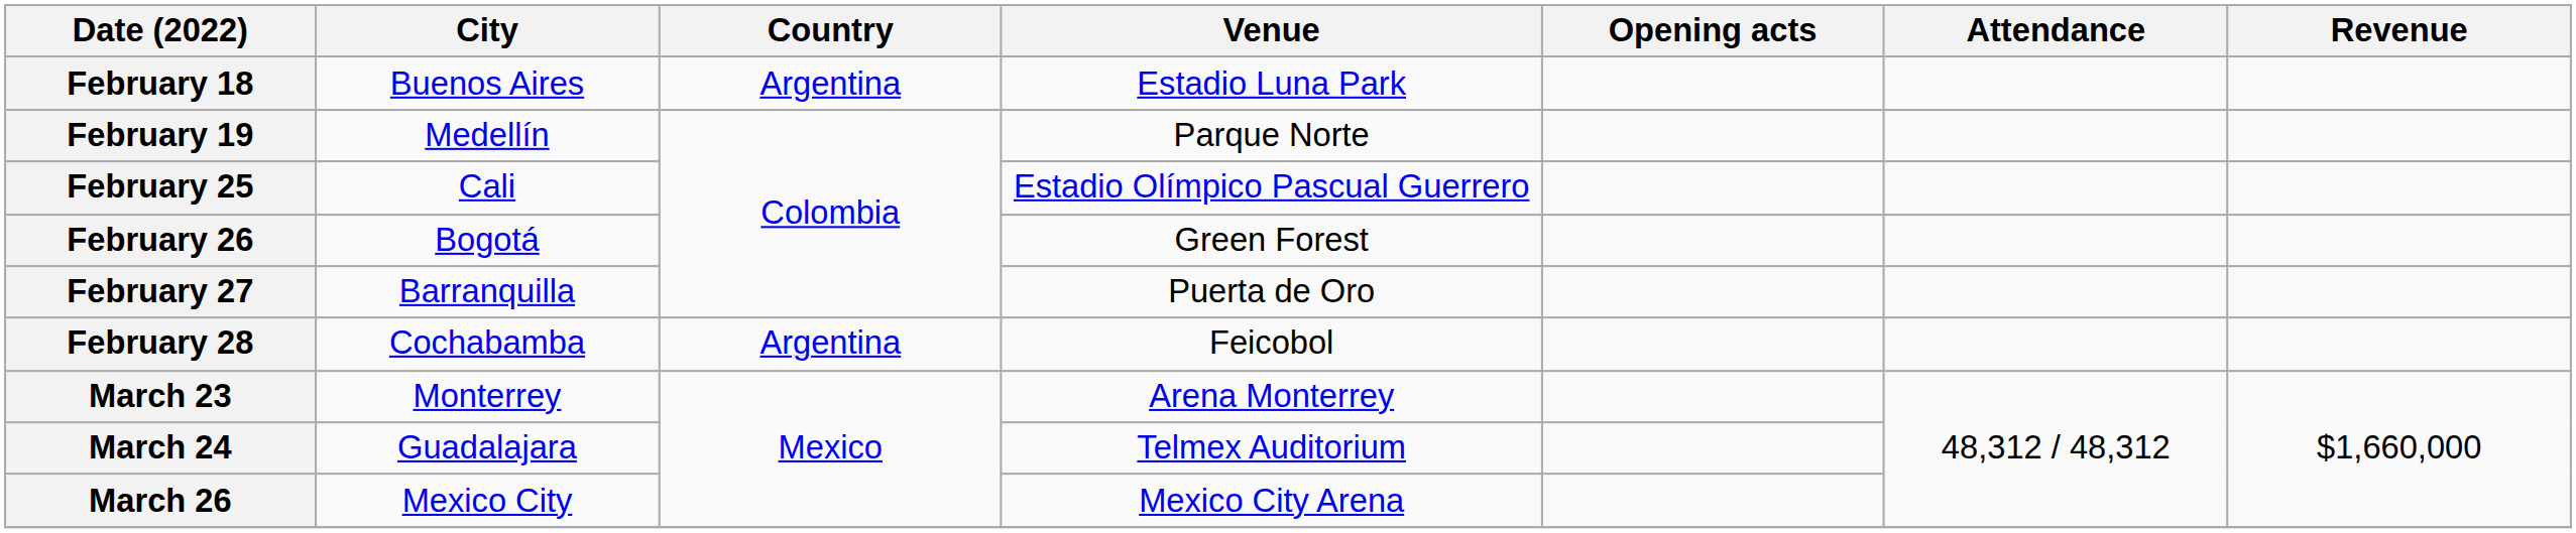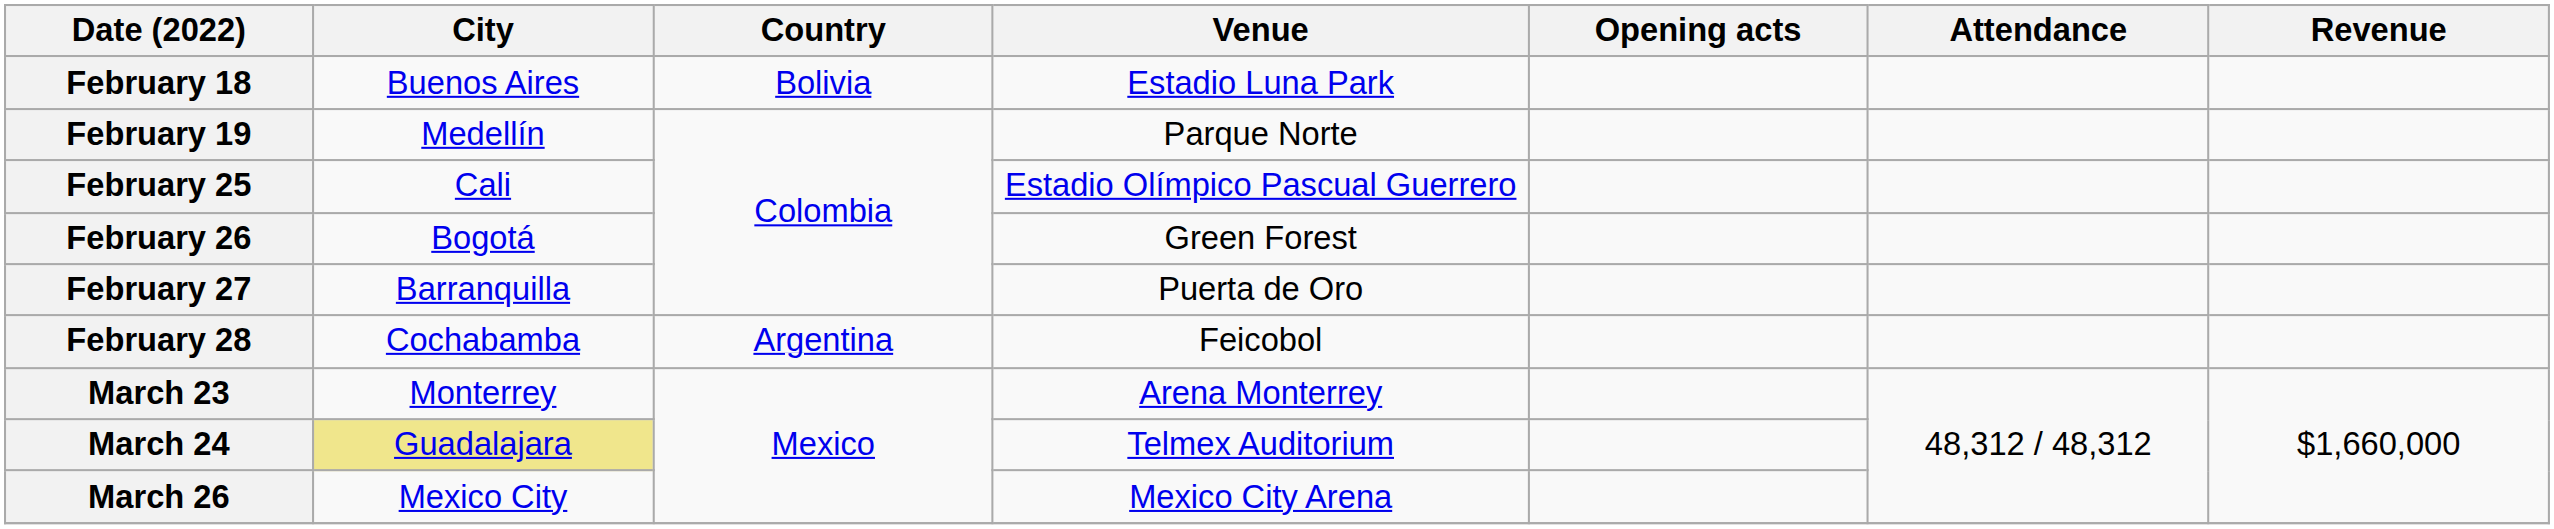February 18 | Country: Argentina -> Bolivia
March 24 | City: no background -> khaki background
